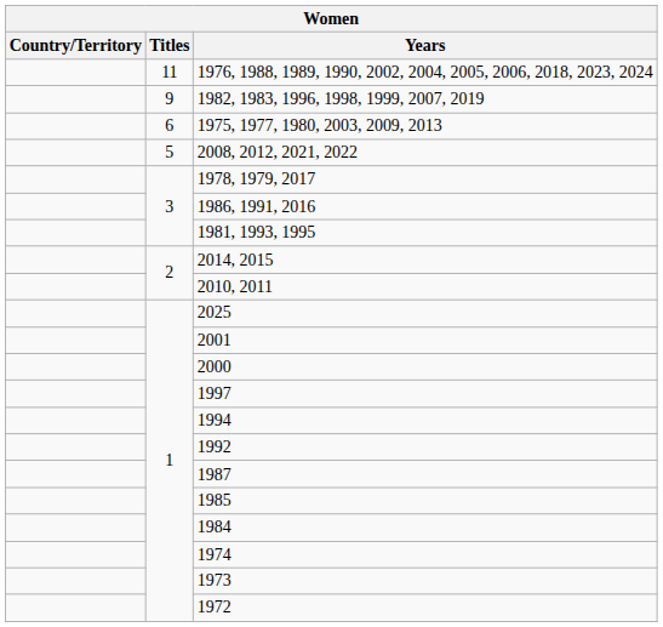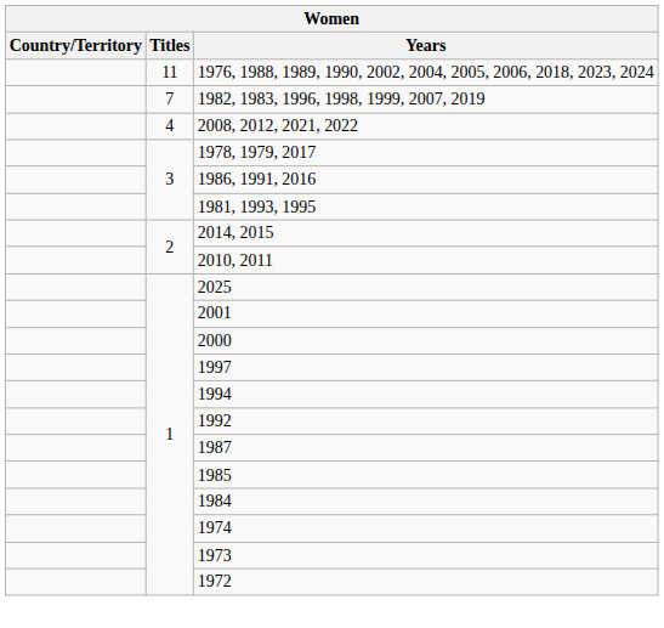1982, 1983, 1996, 1998, 1999, 2007, 2019 | Titles: 9 -> 7
- row: 6 | 1975, 1977, 1980, 2003, 2009, 2013
2008, 2012, 2021, 2022 | Titles: 5 -> 4
